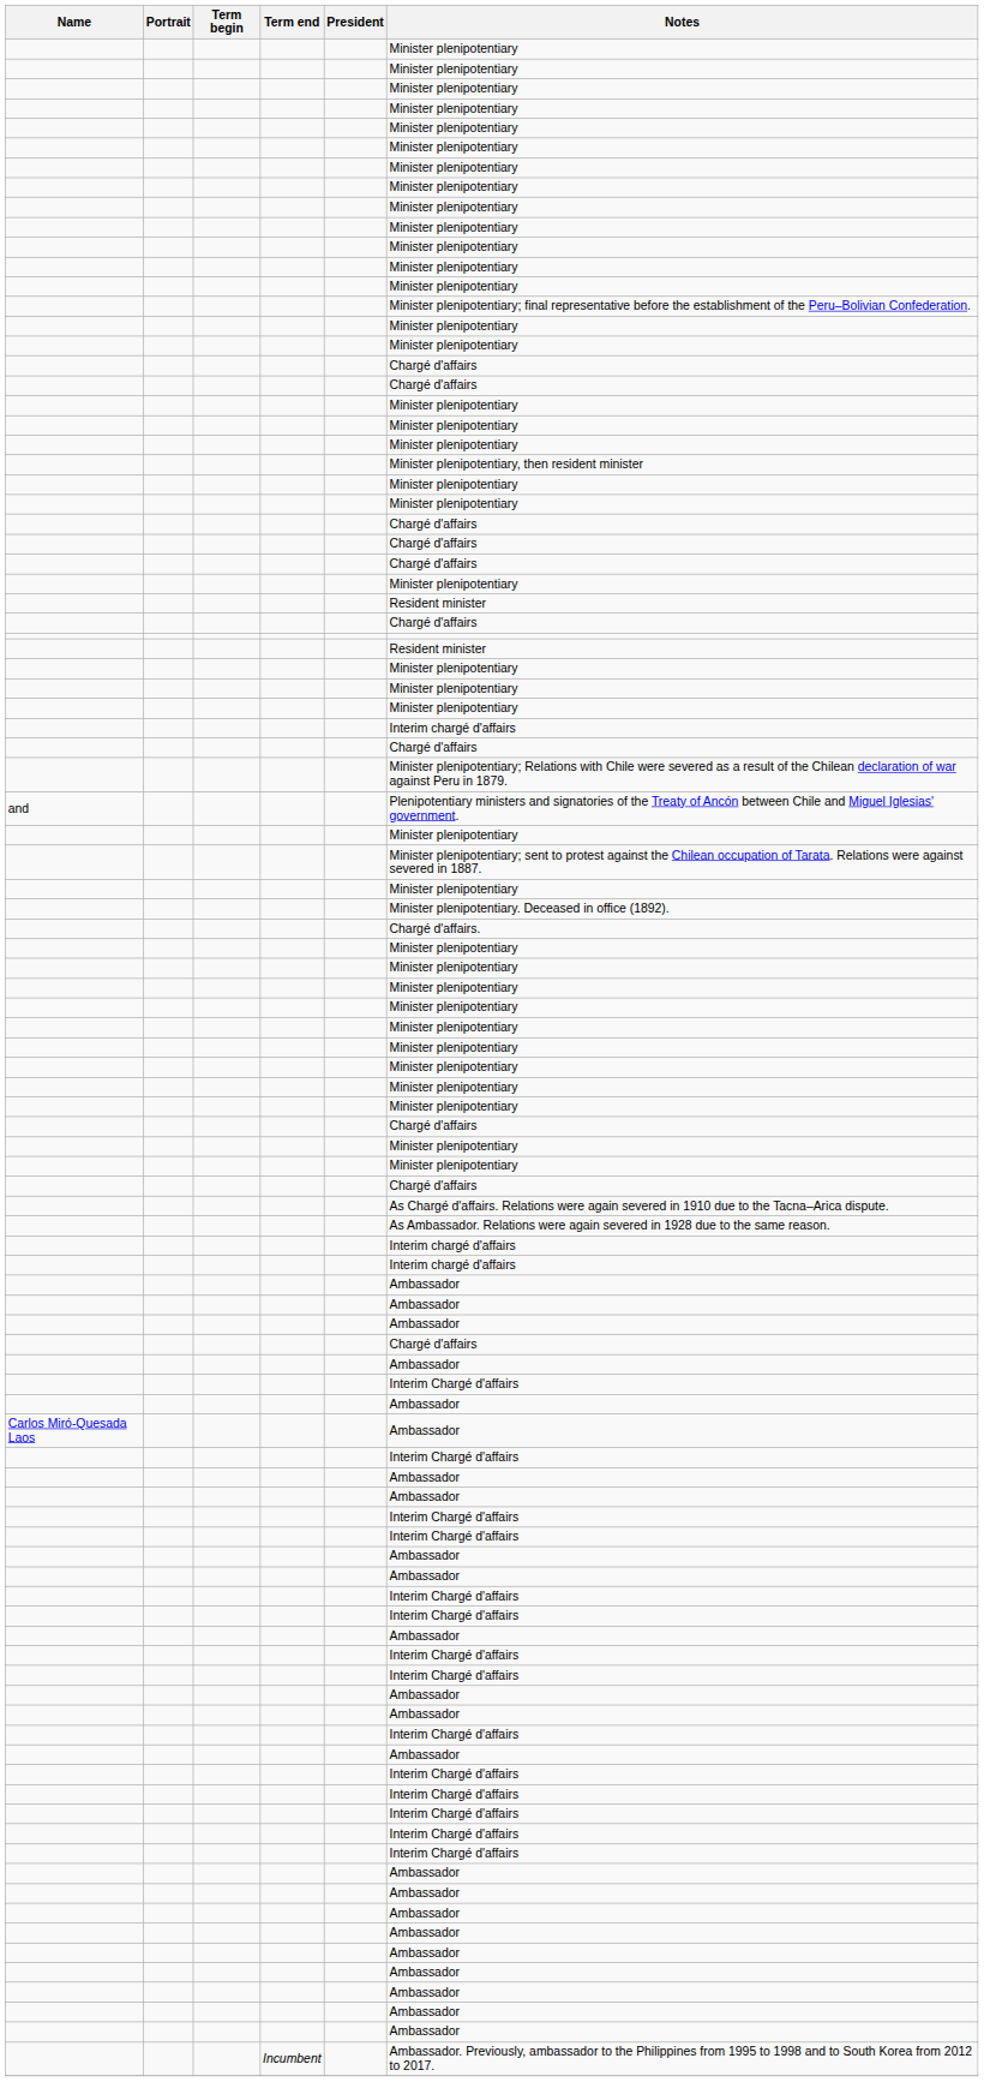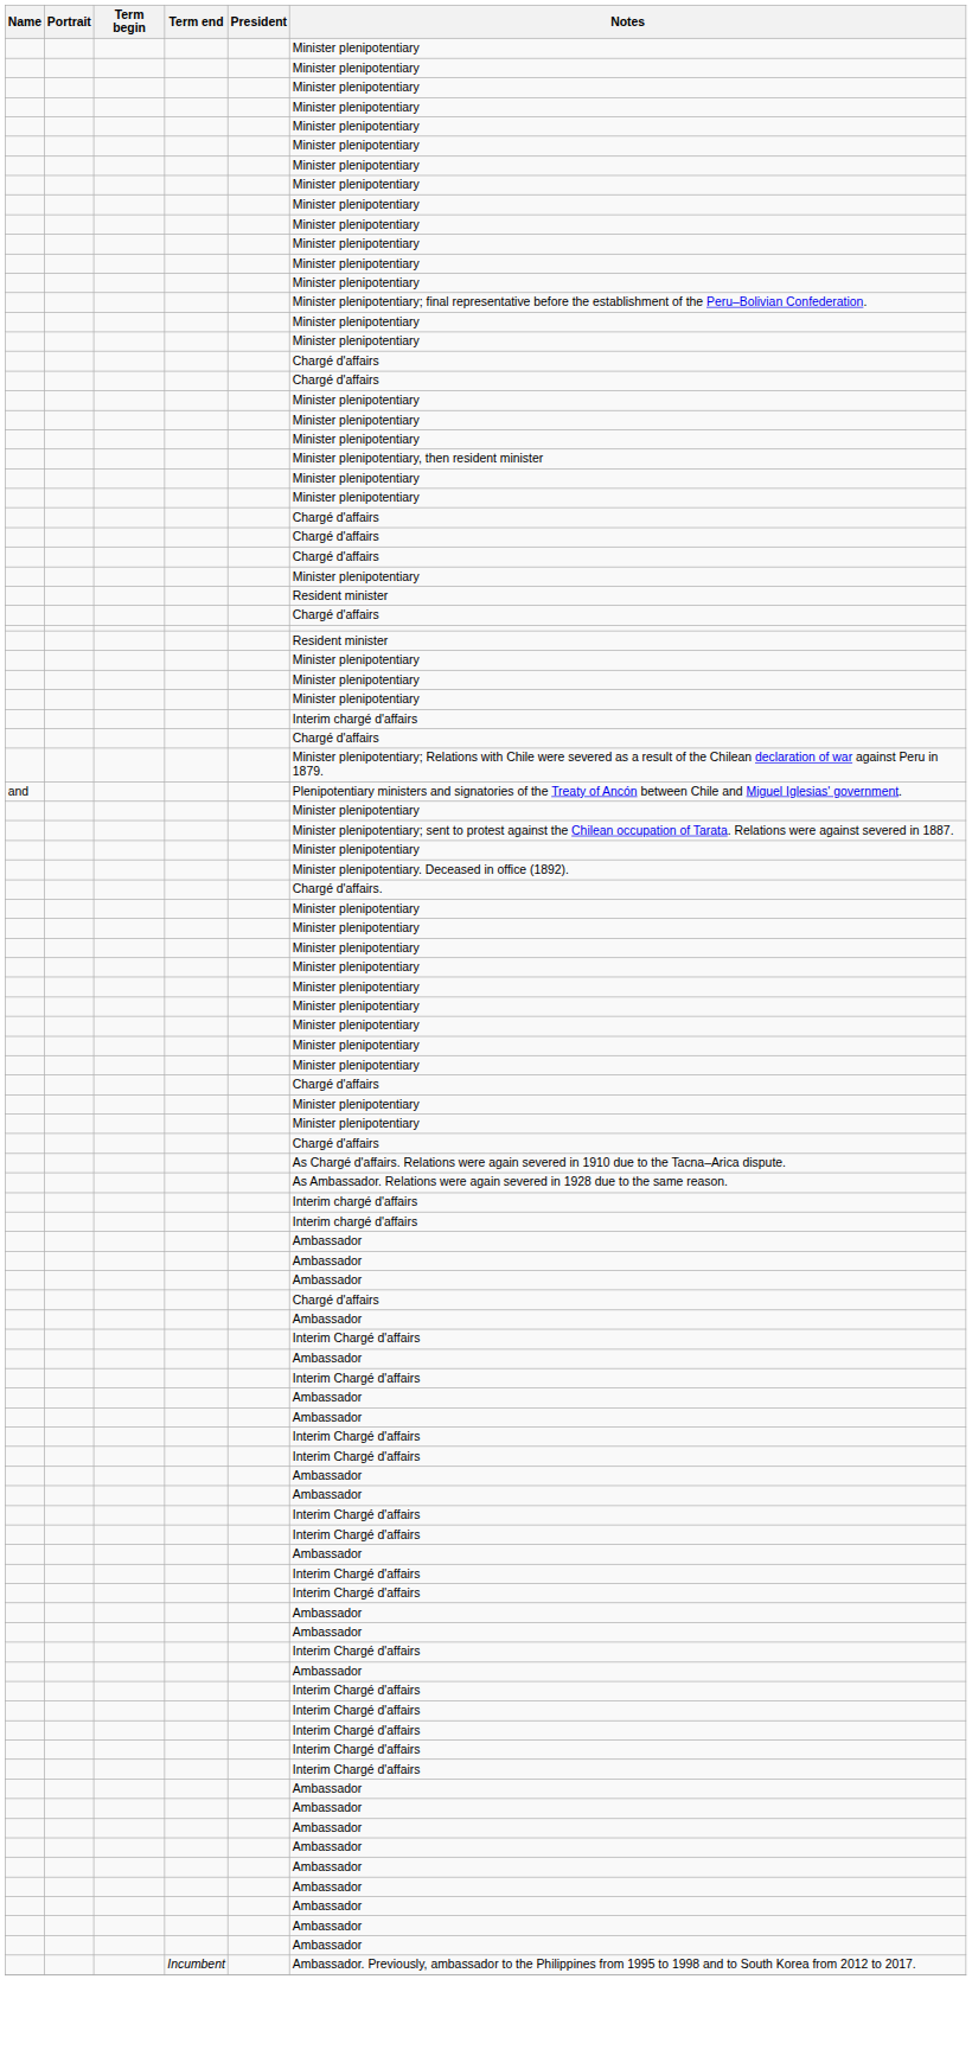- row: Carlos Miró-Quesada Laos | Ambassador
